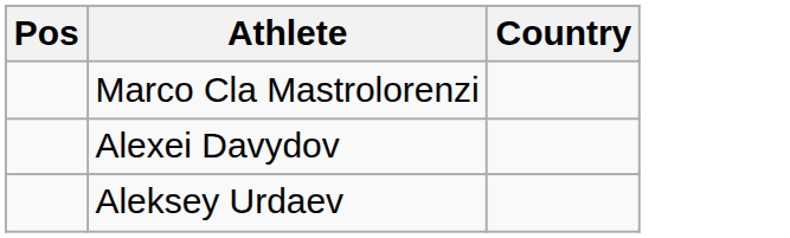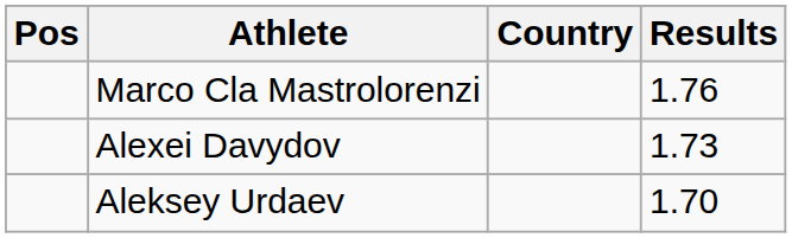+ column: Results | 1.76 | 1.73 | 1.70
